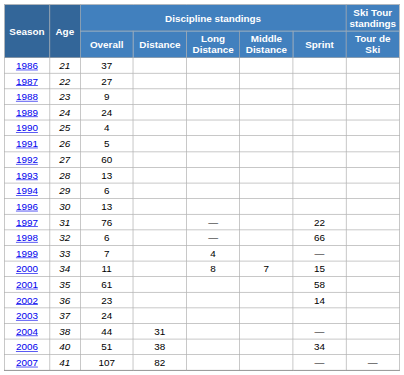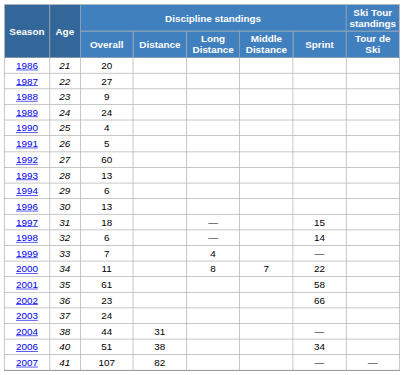1986 | Discipline standings / Overall: 37 -> 20
1997 | Discipline standings / Overall: 76 -> 18
1997 | Discipline standings / Sprint: 22 -> 15
1998 | Discipline standings / Sprint: 66 -> 14
2000 | Discipline standings / Sprint: 15 -> 22
2002 | Discipline standings / Sprint: 14 -> 66
